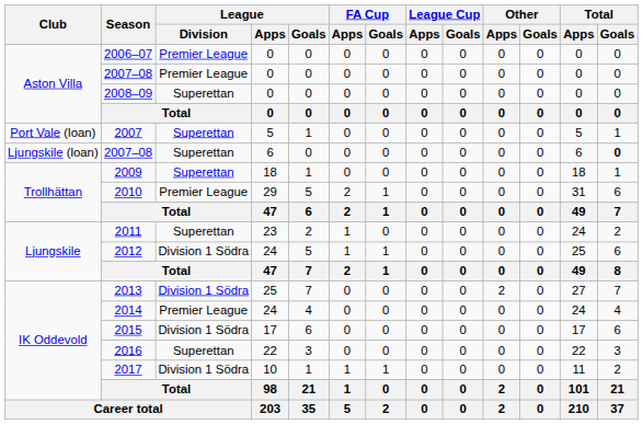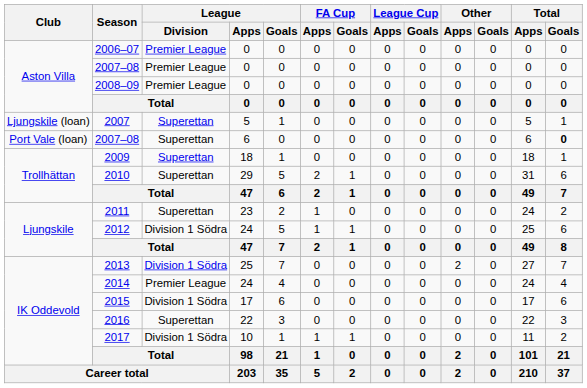2008–09 | League / Division: Superettan -> Premier League
2007 | Club: Port Vale (loan) -> Ljungskile (loan)
2007–08 / 6 | Club: Ljungskile (loan) -> Port Vale (loan)
2010 | League / Division: Premier League -> Superettan
